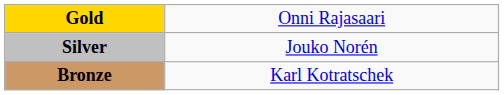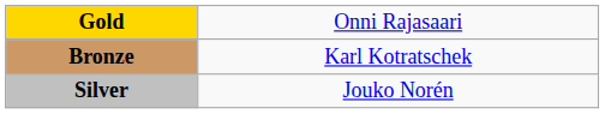rows swapped: Silver <-> Bronze
